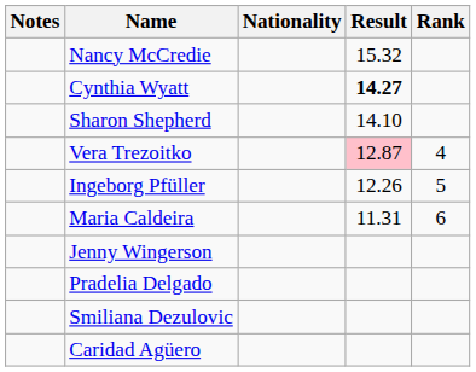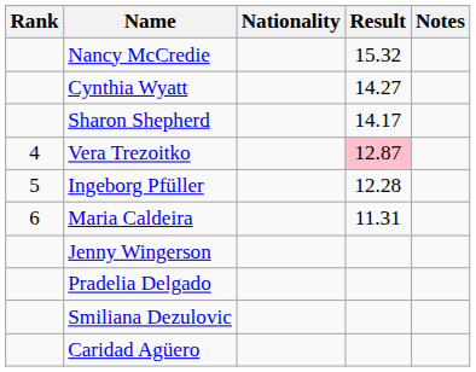columns swapped: Rank <-> Notes
Cynthia Wyatt | Result: bold -> normal
Sharon Shepherd | Result: 14.10 -> 14.17
Ingeborg Pfüller | Result: 12.26 -> 12.28
